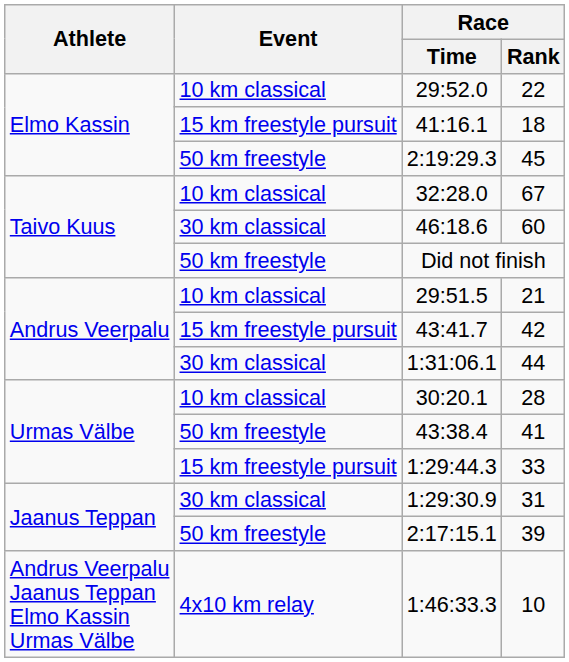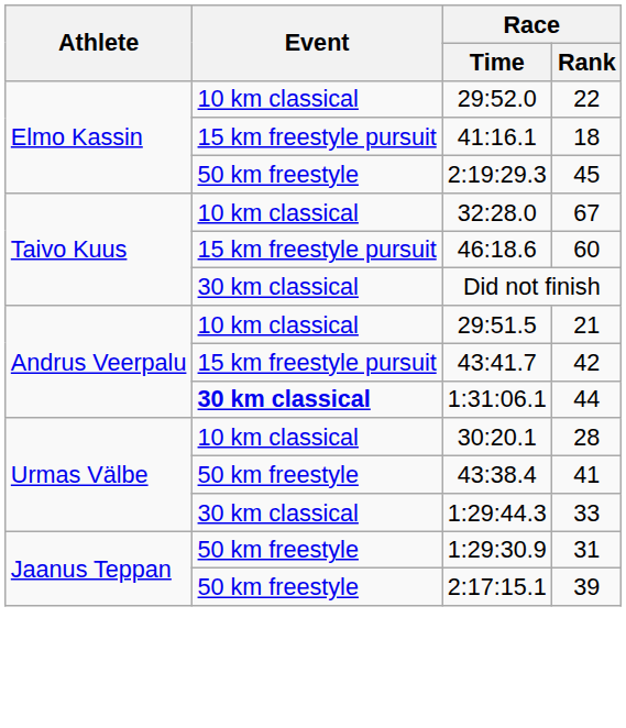46:18.6 | Event: 30 km classical -> 15 km freestyle pursuit
Did not finish | Event: 50 km freestyle -> 30 km classical
1:31:06.1 | Event: normal -> bold
1:29:44.3 | Event: 15 km freestyle pursuit -> 30 km classical
1:29:30.9 | Event: 30 km classical -> 50 km freestyle
- row: Andrus Veerpalu Jaanus Teppan Elmo Kassin Urmas Välbe | 4x10 km relay | 1:46:33.3 | 10
